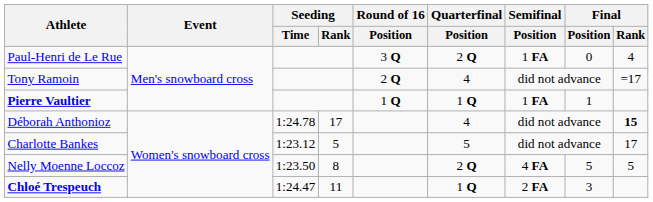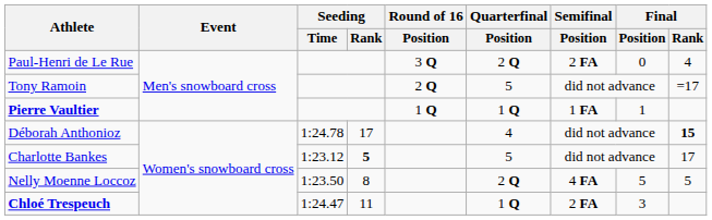Paul-Henri de Le Rue | Semifinal / Position: 1 FA -> 2 FA
Tony Ramoin | Quarterfinal / Position: 4 -> 5
Charlotte Bankes | Seeding / Rank: normal -> bold
